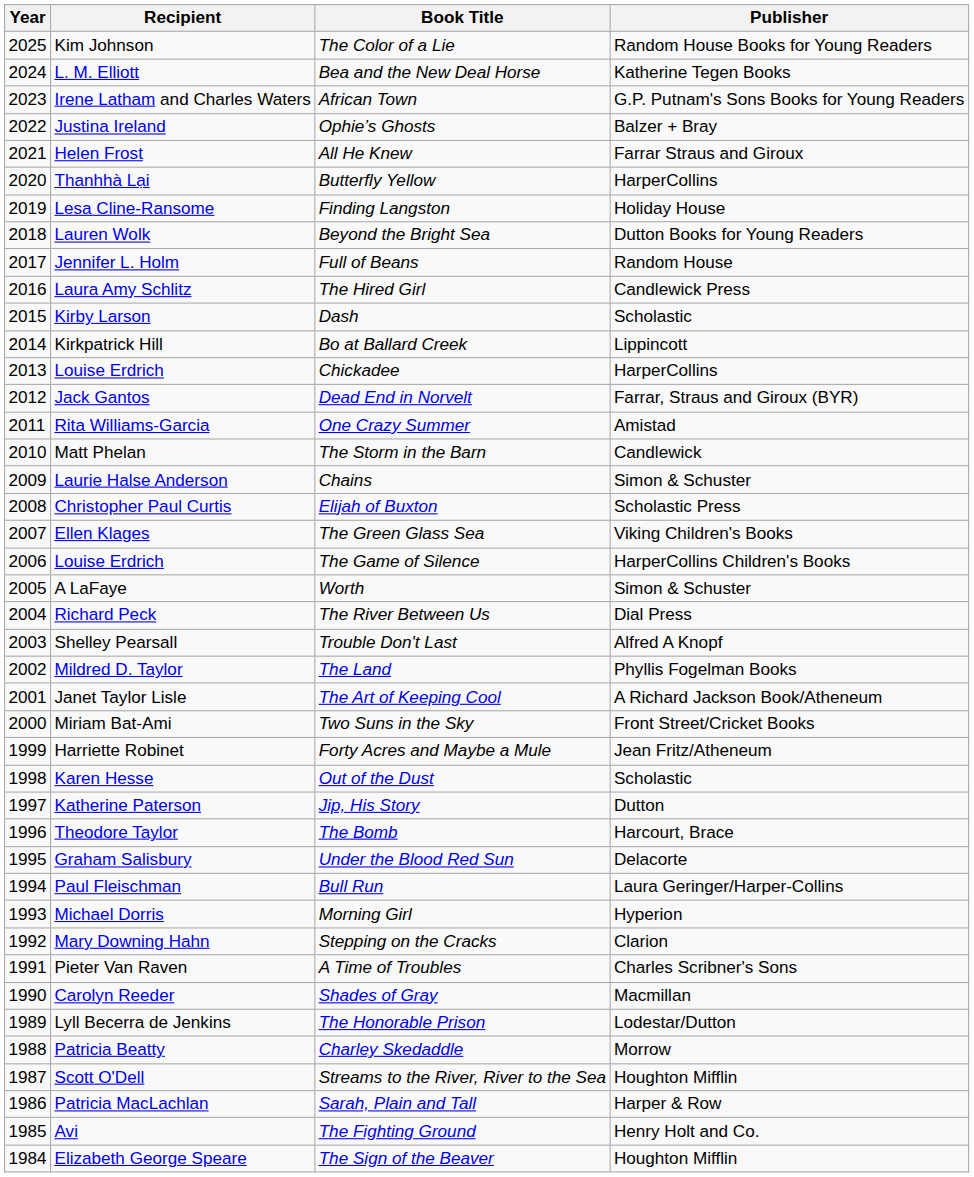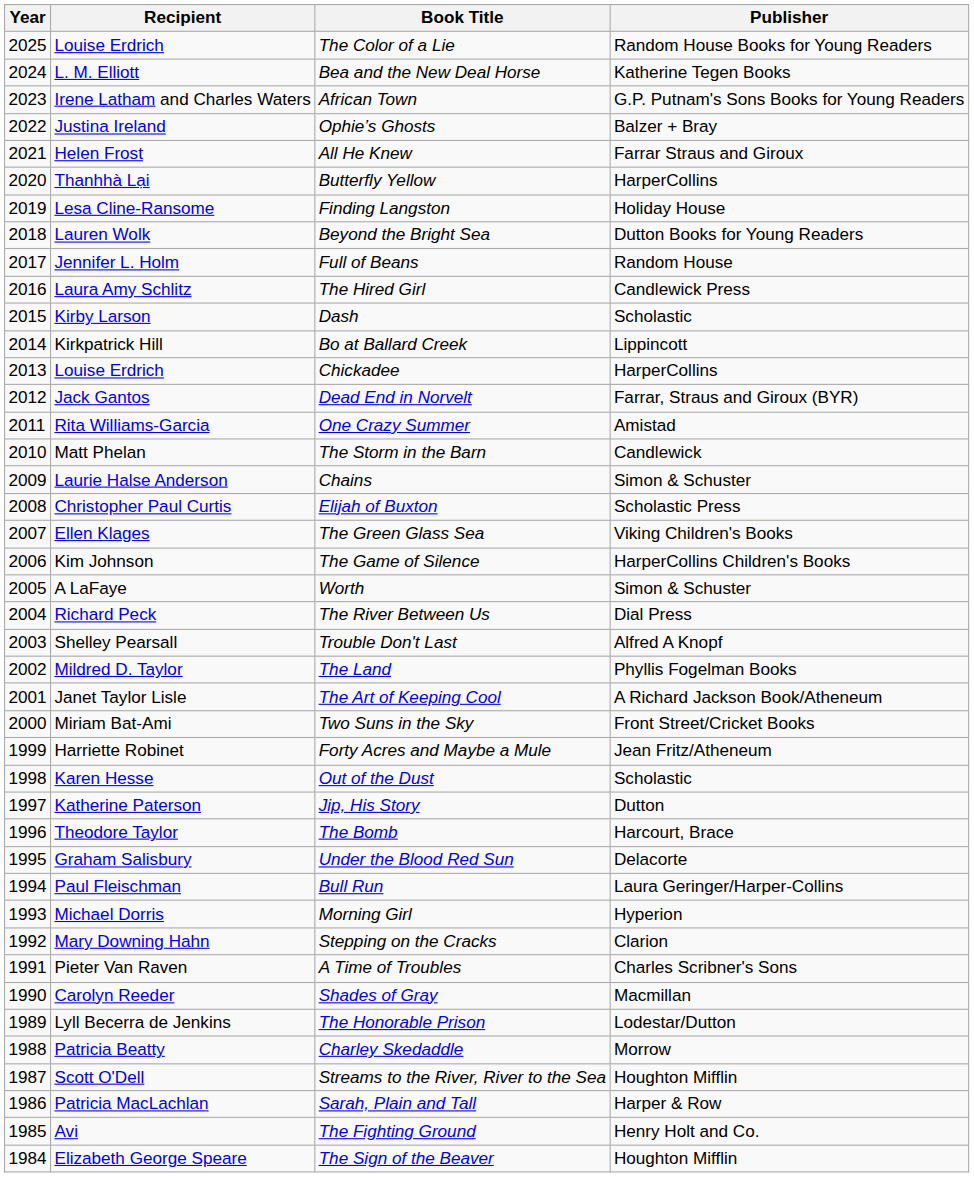The Color of a Lie | Recipient: Kim Johnson -> Louise Erdrich
The Game of Silence | Recipient: Louise Erdrich -> Kim Johnson
